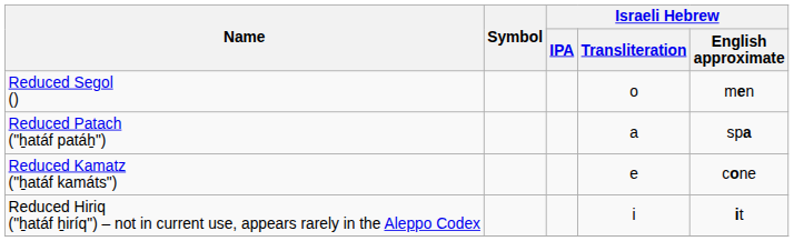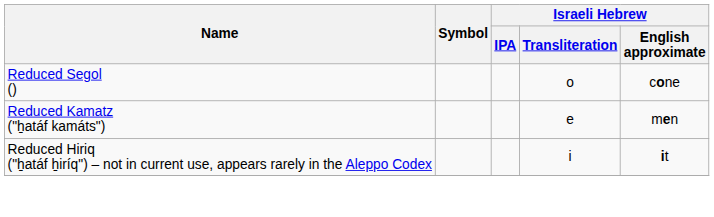Reduced Segol () | Israeli Hebrew / English approximate: men -> cone
- row: Reduced Patach ("ẖatáf patáẖ") | a | spa
Reduced Kamatz ("ẖatáf kamáts") | Israeli Hebrew / English approximate: cone -> men
